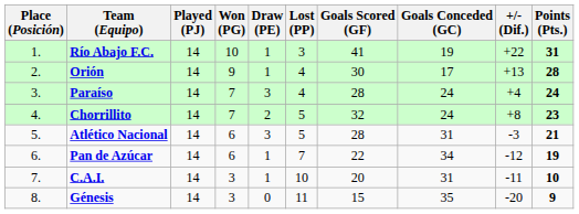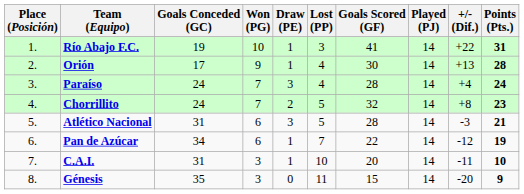columns swapped: Played (PJ) <-> Goals Conceded (GC)
